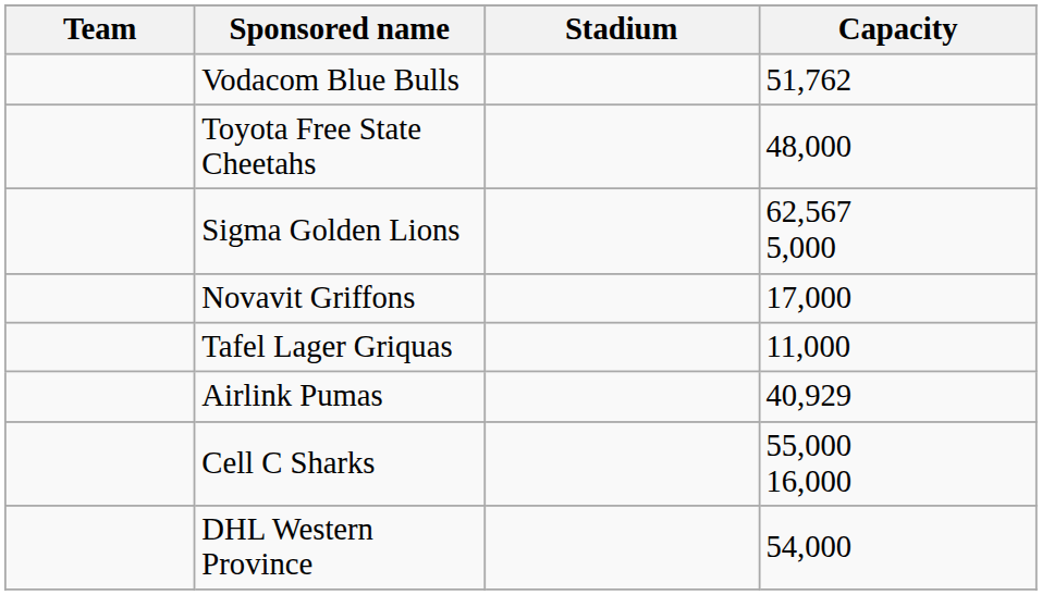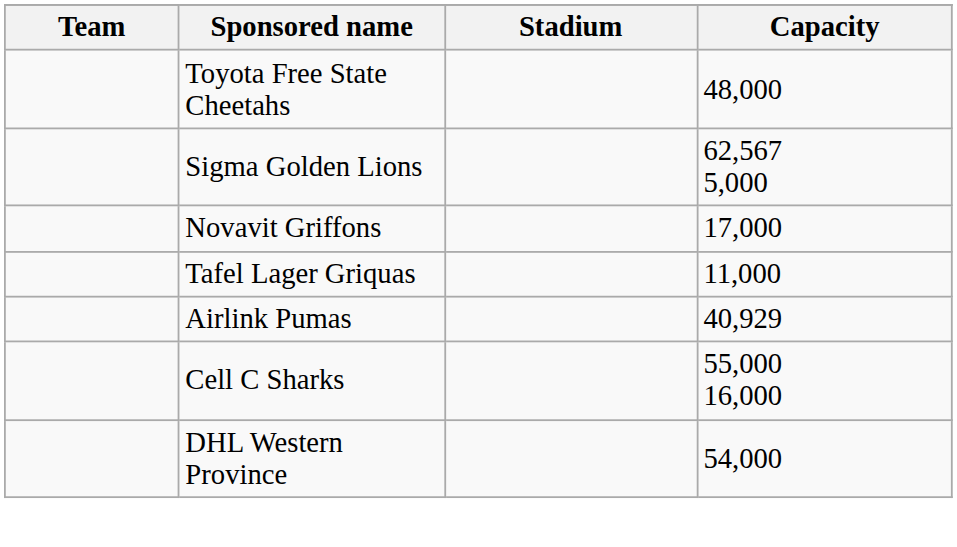- row: Vodacom Blue Bulls | 51,762
